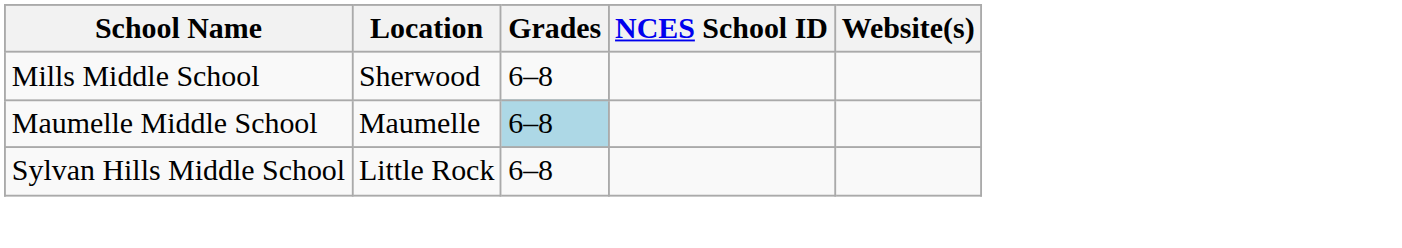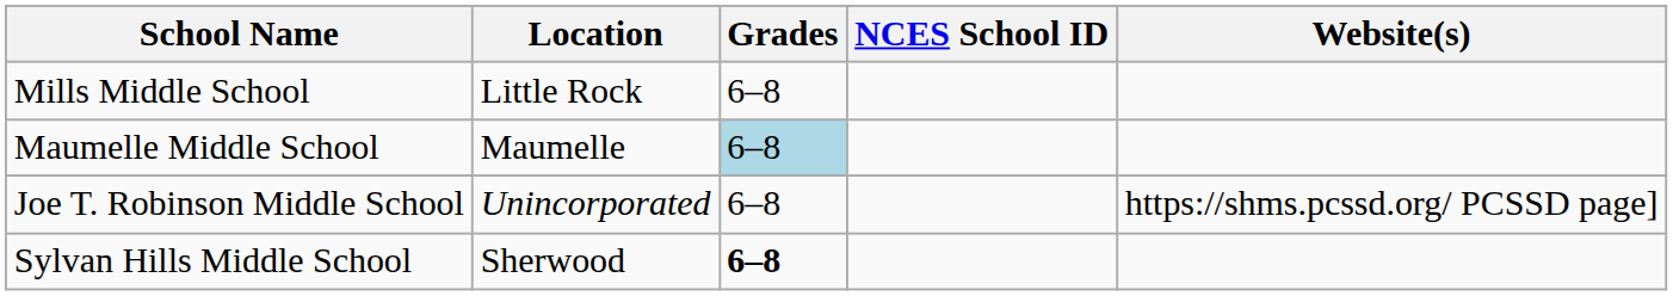Mills Middle School | Location: Sherwood -> Little Rock
+ row: Joe T. Robinson Middle School | Unincorporated | 6–8 | https://shms.pcssd.org/ PCSSD page]
Sylvan Hills Middle School | Location: Little Rock -> Sherwood
Sylvan Hills Middle School | Grades: normal -> bold
